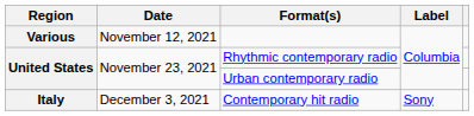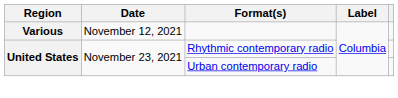- row: Italy | December 3, 2021 | Contemporary hit radio | Sony
